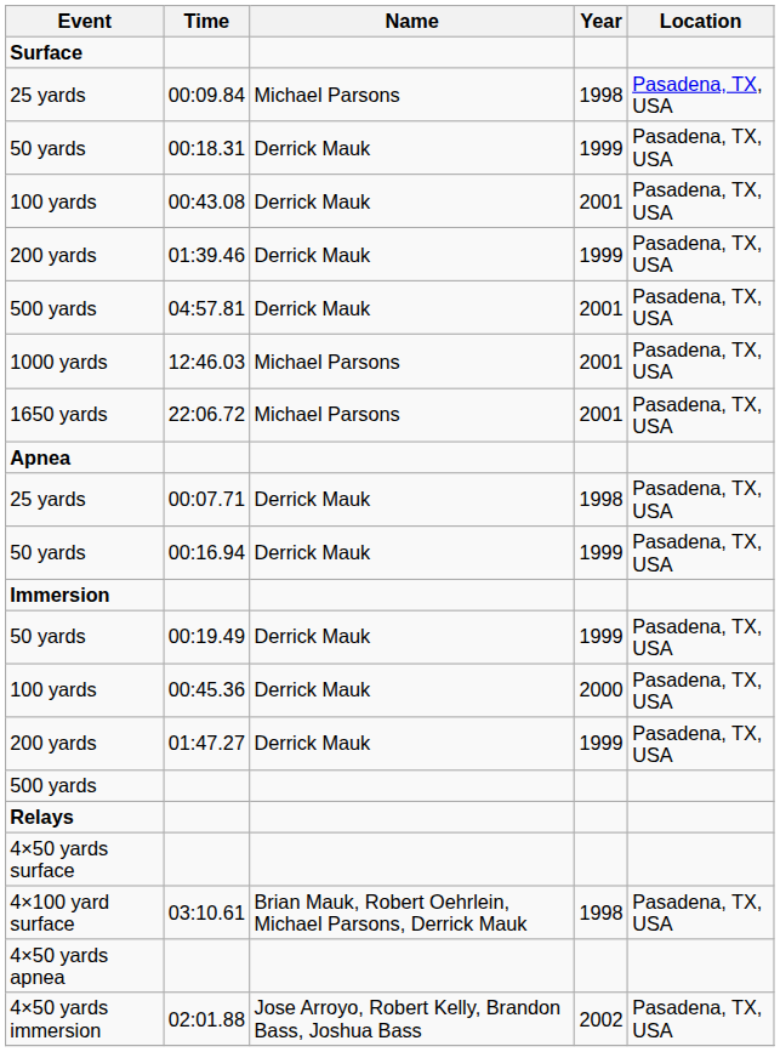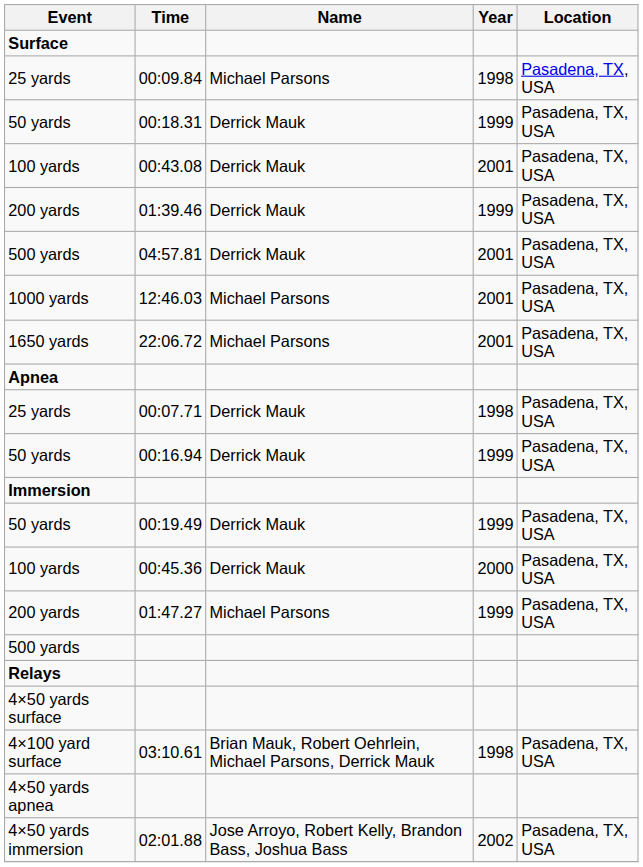200 yards / 01:47.27 | Name: Derrick Mauk -> Michael Parsons
